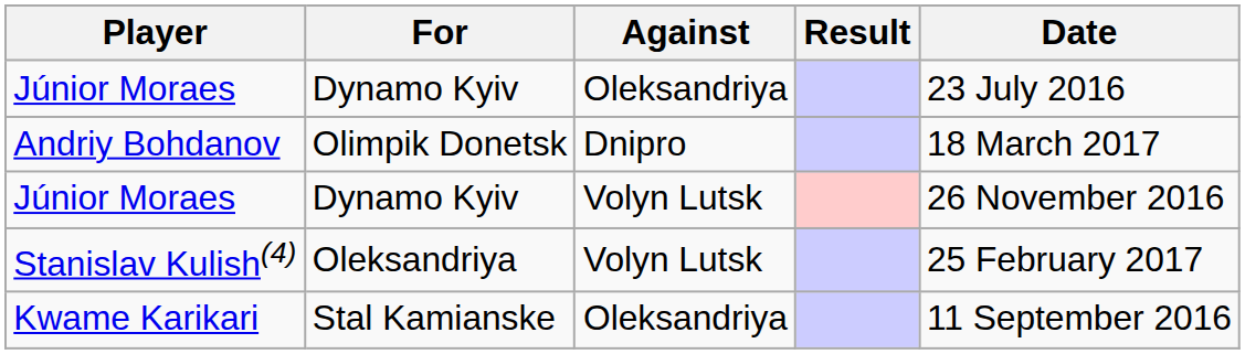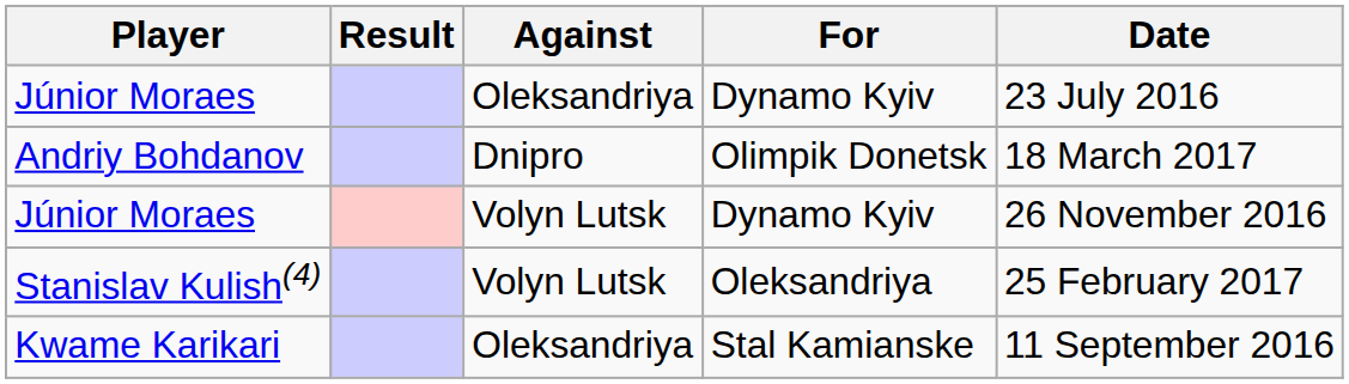columns swapped: For <-> Result
